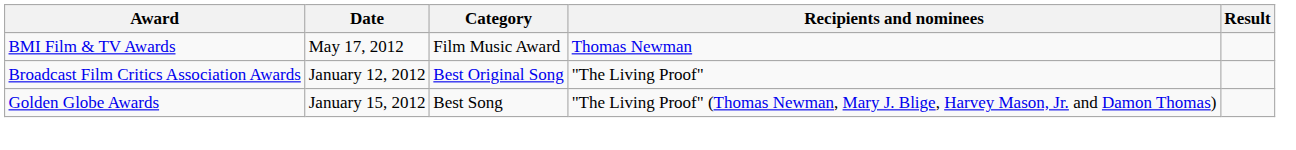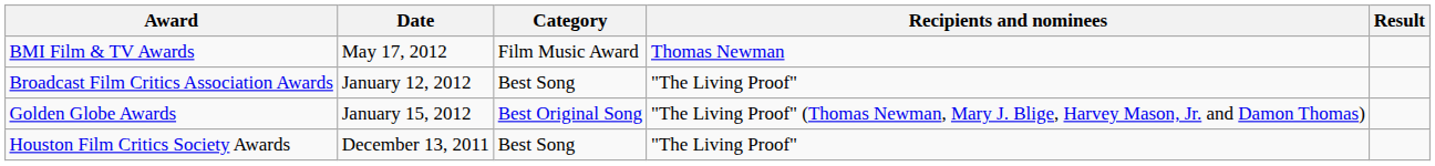Broadcast Film Critics Association Awards | Category: Best Original Song -> Best Song
Golden Globe Awards | Category: Best Song -> Best Original Song
+ row: Houston Film Critics Society Awards | December 13, 2011 | Best Song | "The Living Proof"
